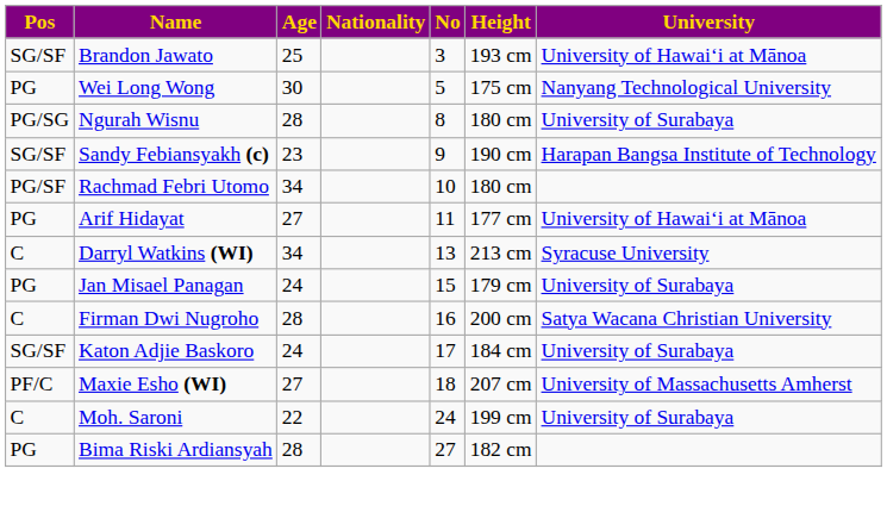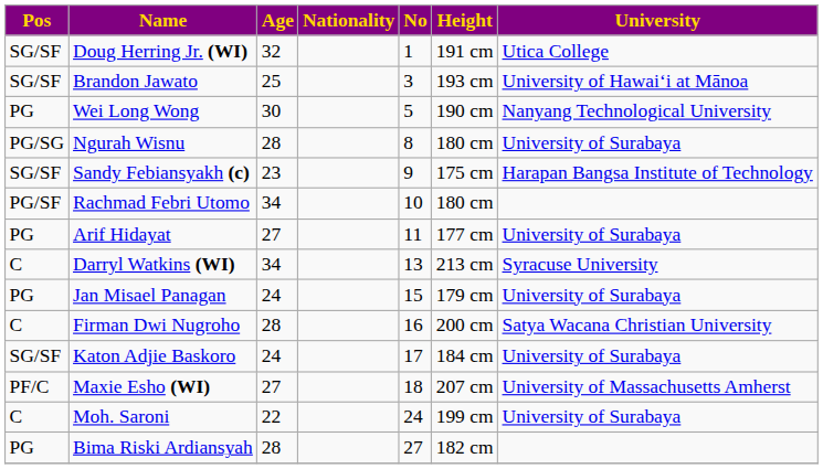+ row: SG/SF | Doug Herring Jr. (WI) | 32 | 1 | 191 cm | Utica College
Wei Long Wong | Height: 175 cm -> 190 cm
Sandy Febiansyakh (c) | Height: 190 cm -> 175 cm
Arif Hidayat | University: University of Hawaiʻi at Mānoa -> University of Surabaya
